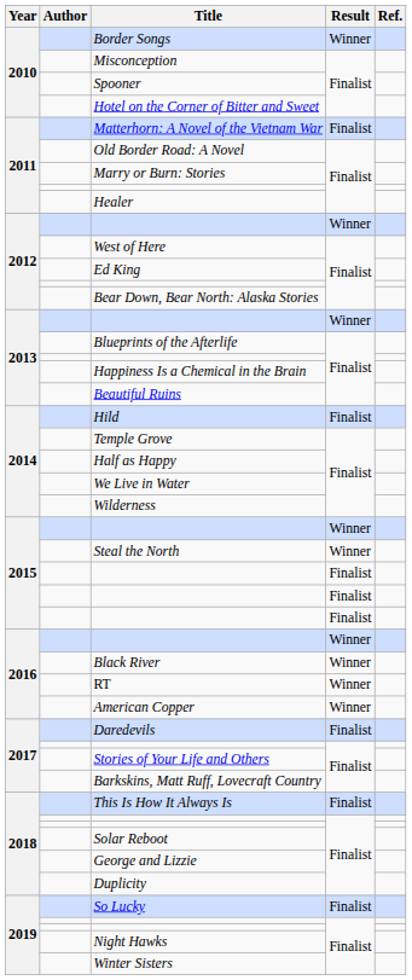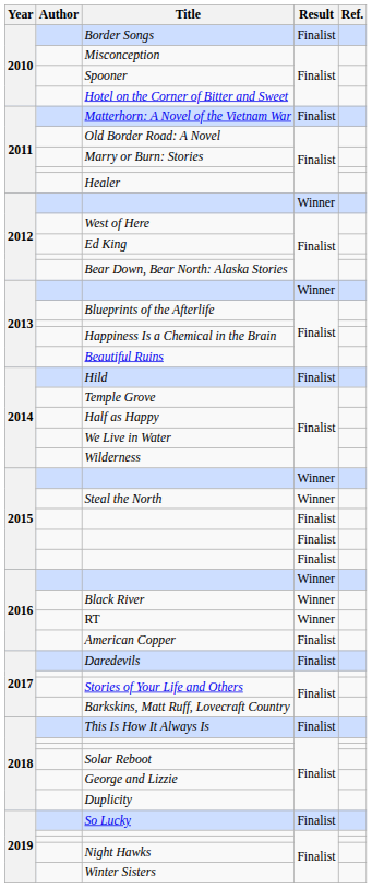Border Songs | Result: Winner -> Finalist
American Copper | Result: Winner -> Finalist
